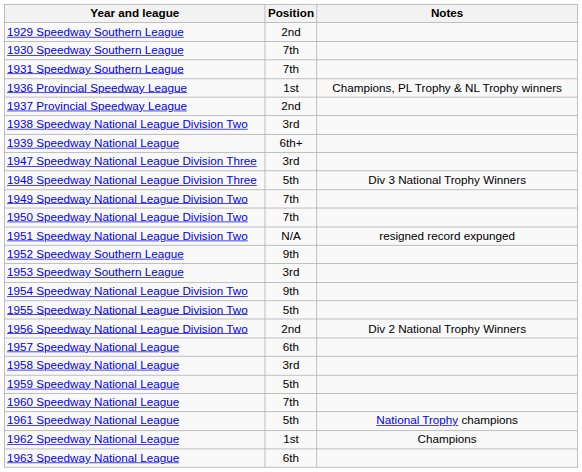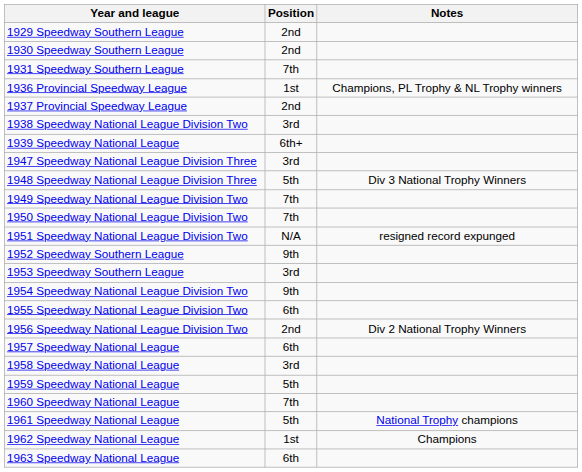1930 Speedway Southern League | Position: 7th -> 2nd
1955 Speedway National League Division Two | Position: 5th -> 6th
